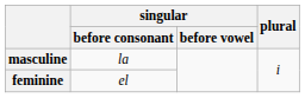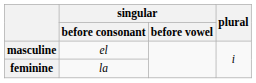masculine | singular / before consonant: la -> el
feminine | singular / before consonant: el -> la
